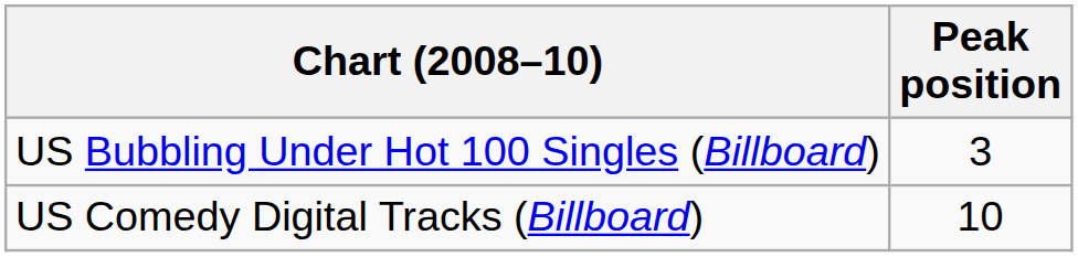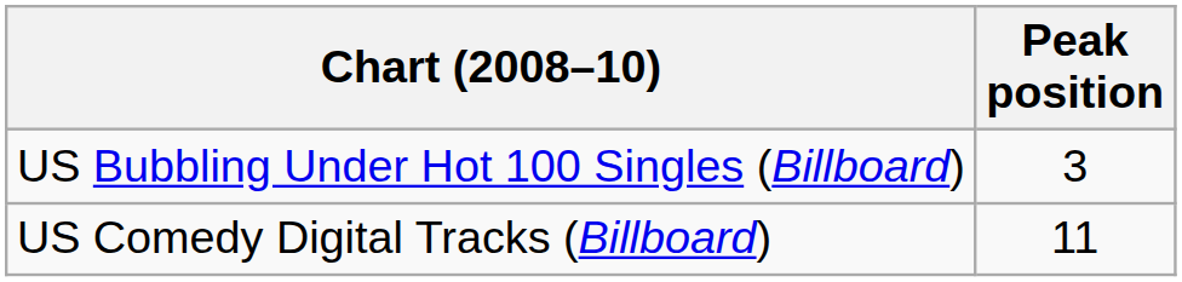US Comedy Digital Tracks (Billboard) | Peak position: 10 -> 11
